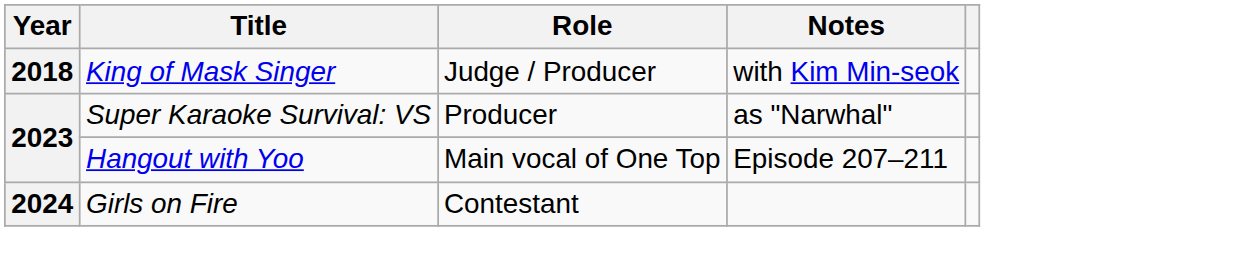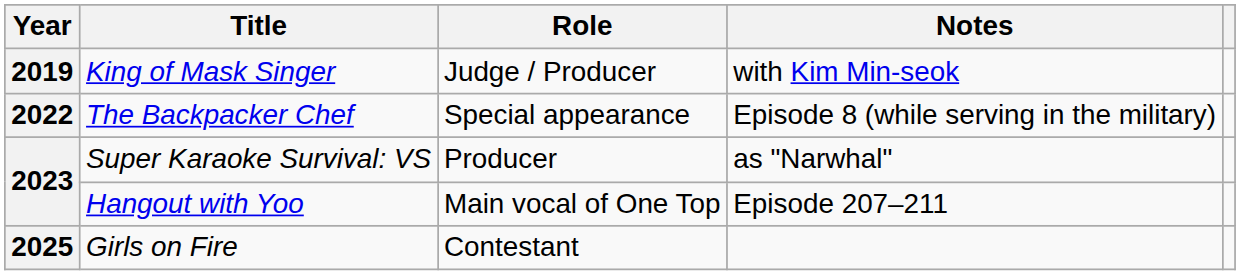King of Mask Singer | Year: 2018 -> 2019
+ row: 2022 | The Backpacker Chef | Special appearance | Episode 8 (while serving in the military)
Girls on Fire | Year: 2024 -> 2025
